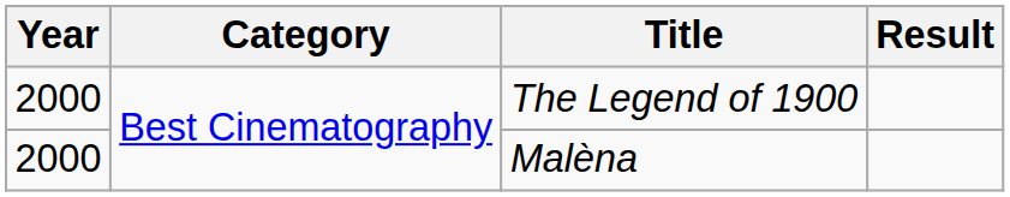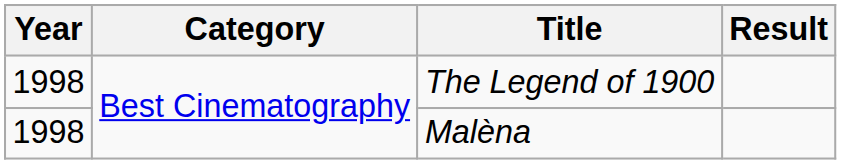The Legend of 1900 | Year: 2000 -> 1998
Malèna | Year: 2000 -> 1998
